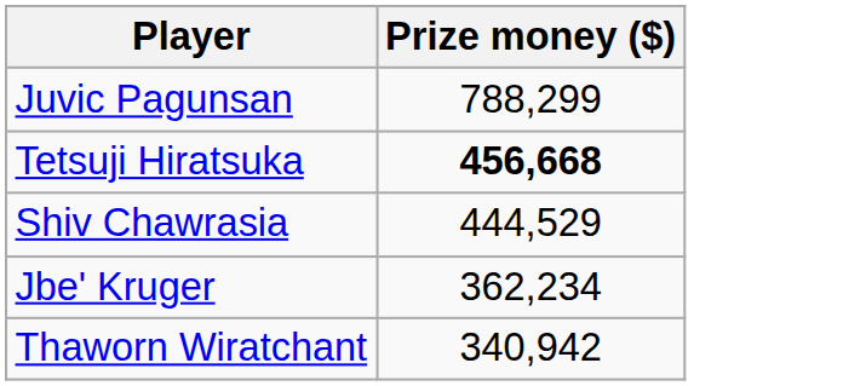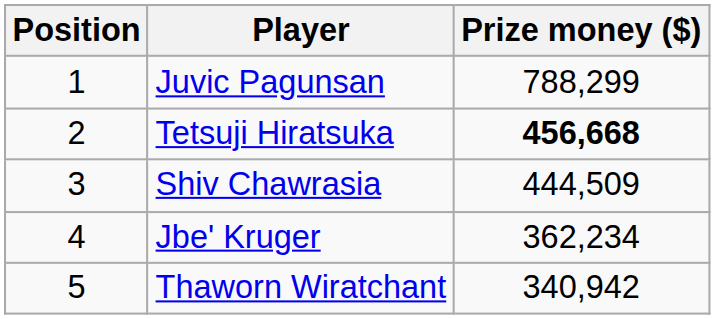+ column: Position | 1 | 2 | 3 | 4 | 5
Shiv Chawrasia | Prize money ($): 444,529 -> 444,509
